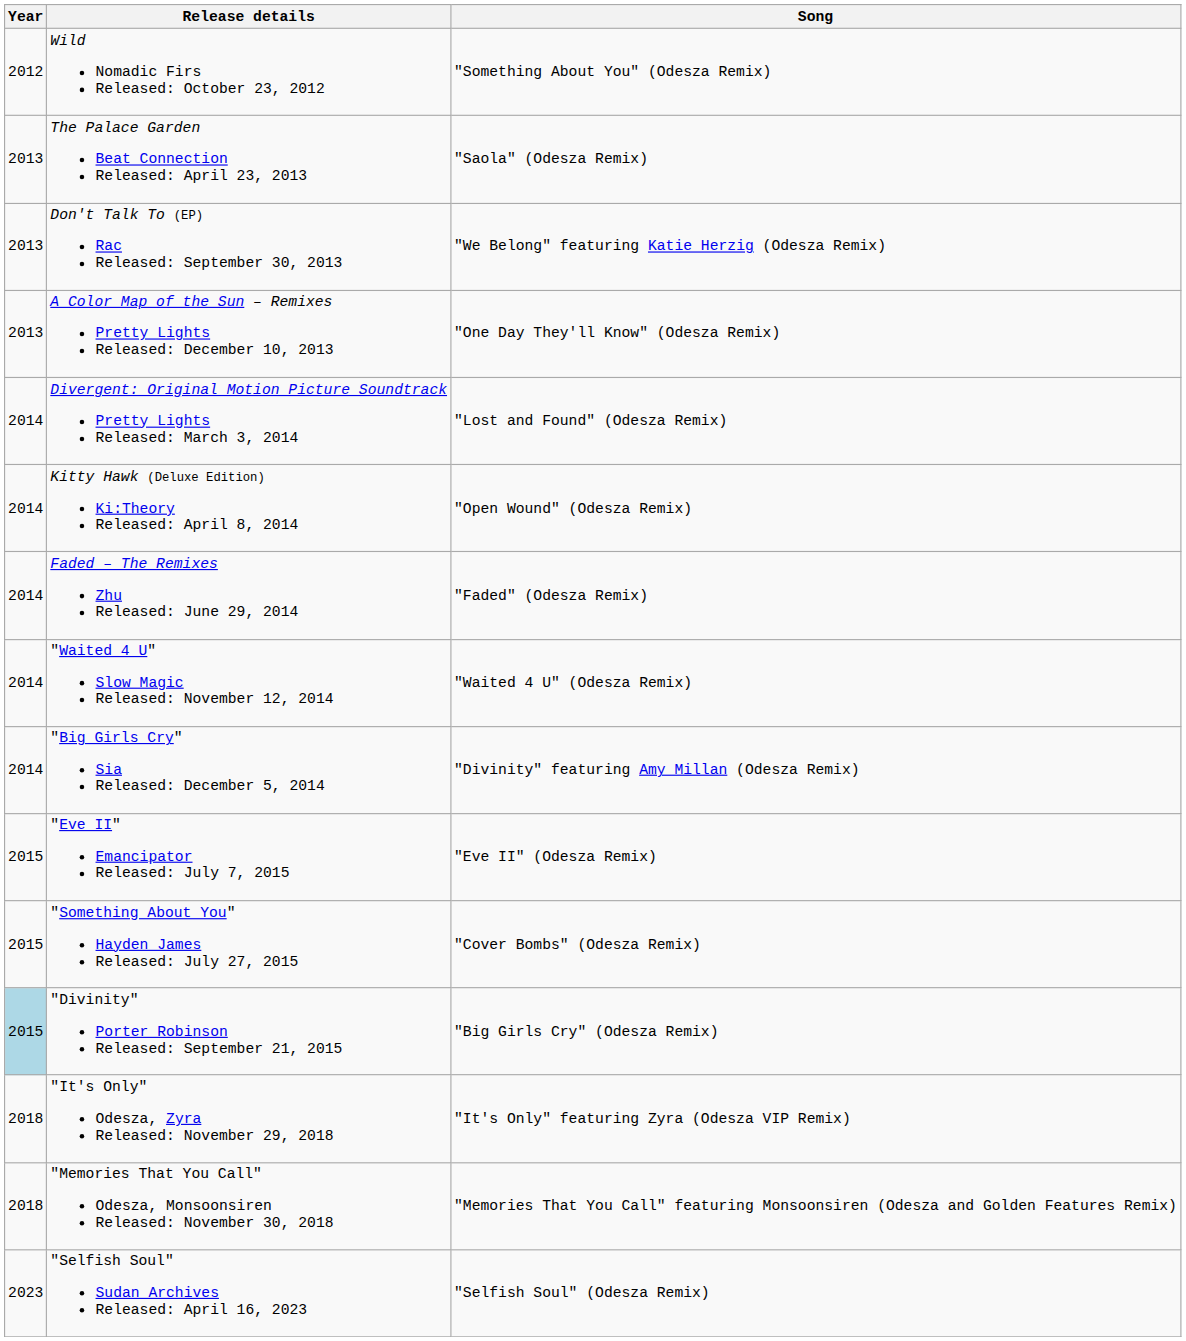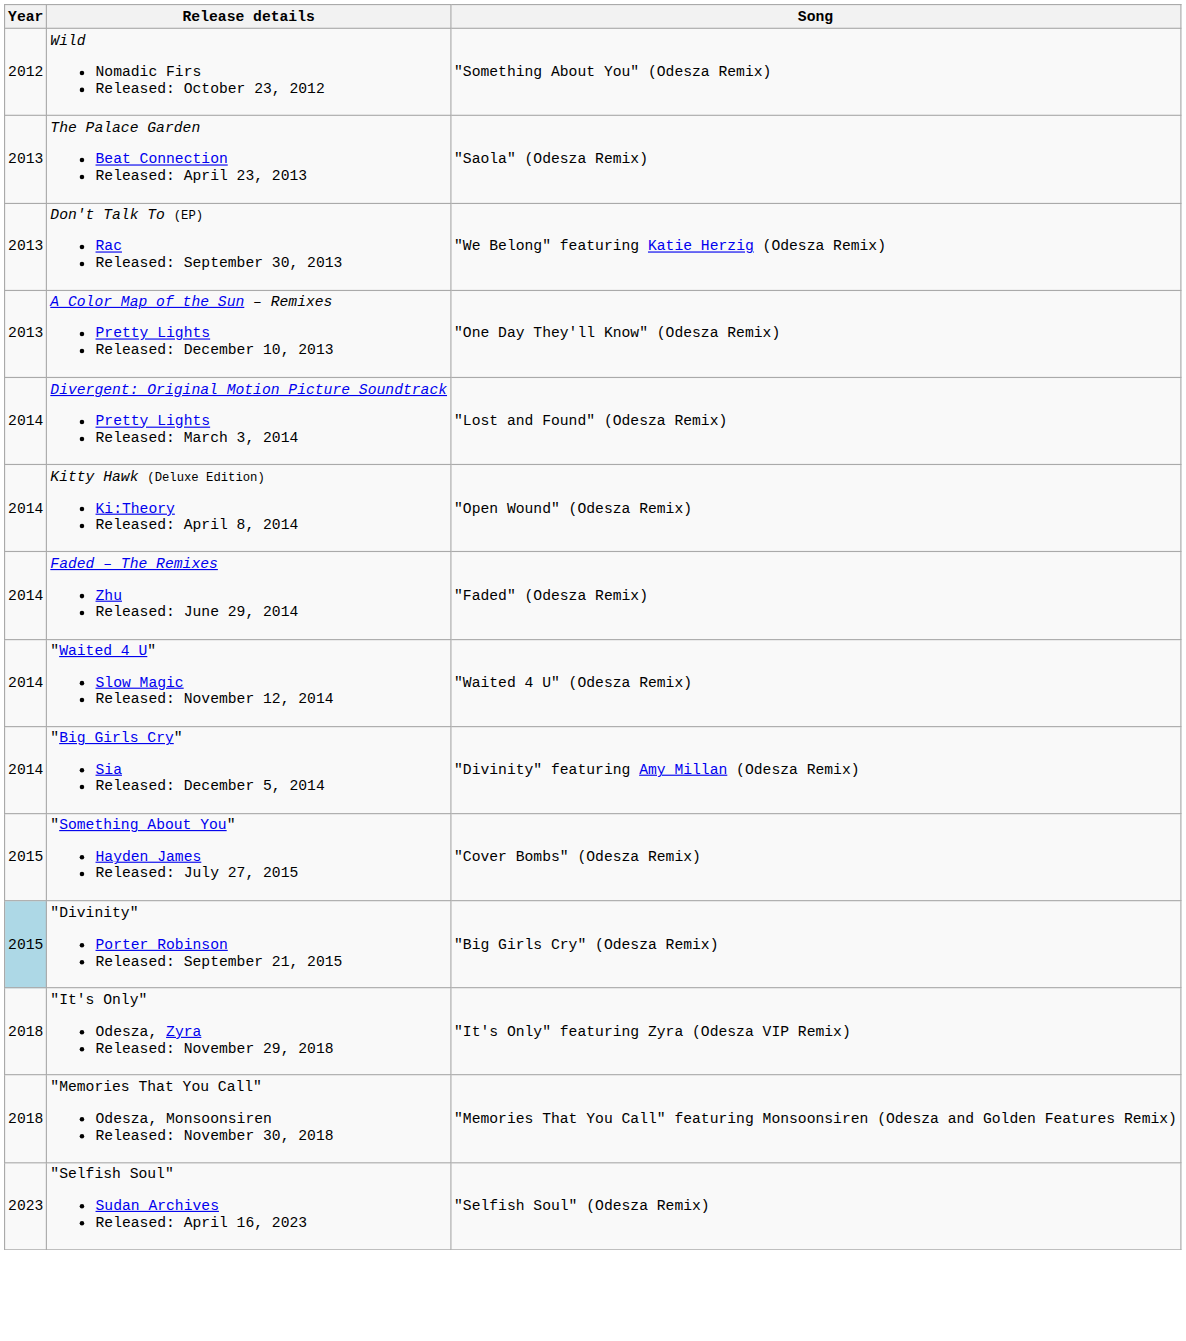- row: 2015 | "Eve II" Emancipator Released: July 7, 2015 | "Eve II" (Odesza Remix)
